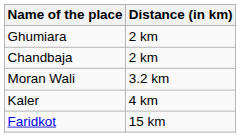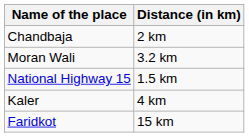- row: Ghumiara | 2 km
+ row: National Highway 15 | 1.5 km
